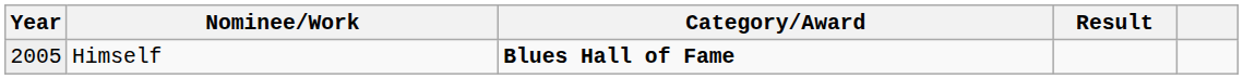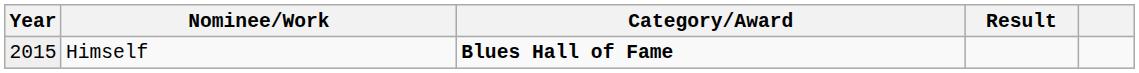Himself | Year: 2005 -> 2015
